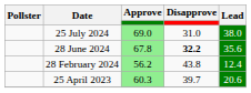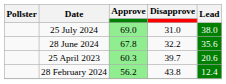28 June 2024 | Disapprove: bold -> normal
rows swapped: 28 February 2024 <-> 25 April 2023
